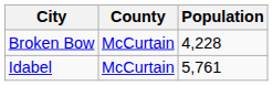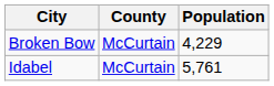Broken Bow | Population: 4,228 -> 4,229
